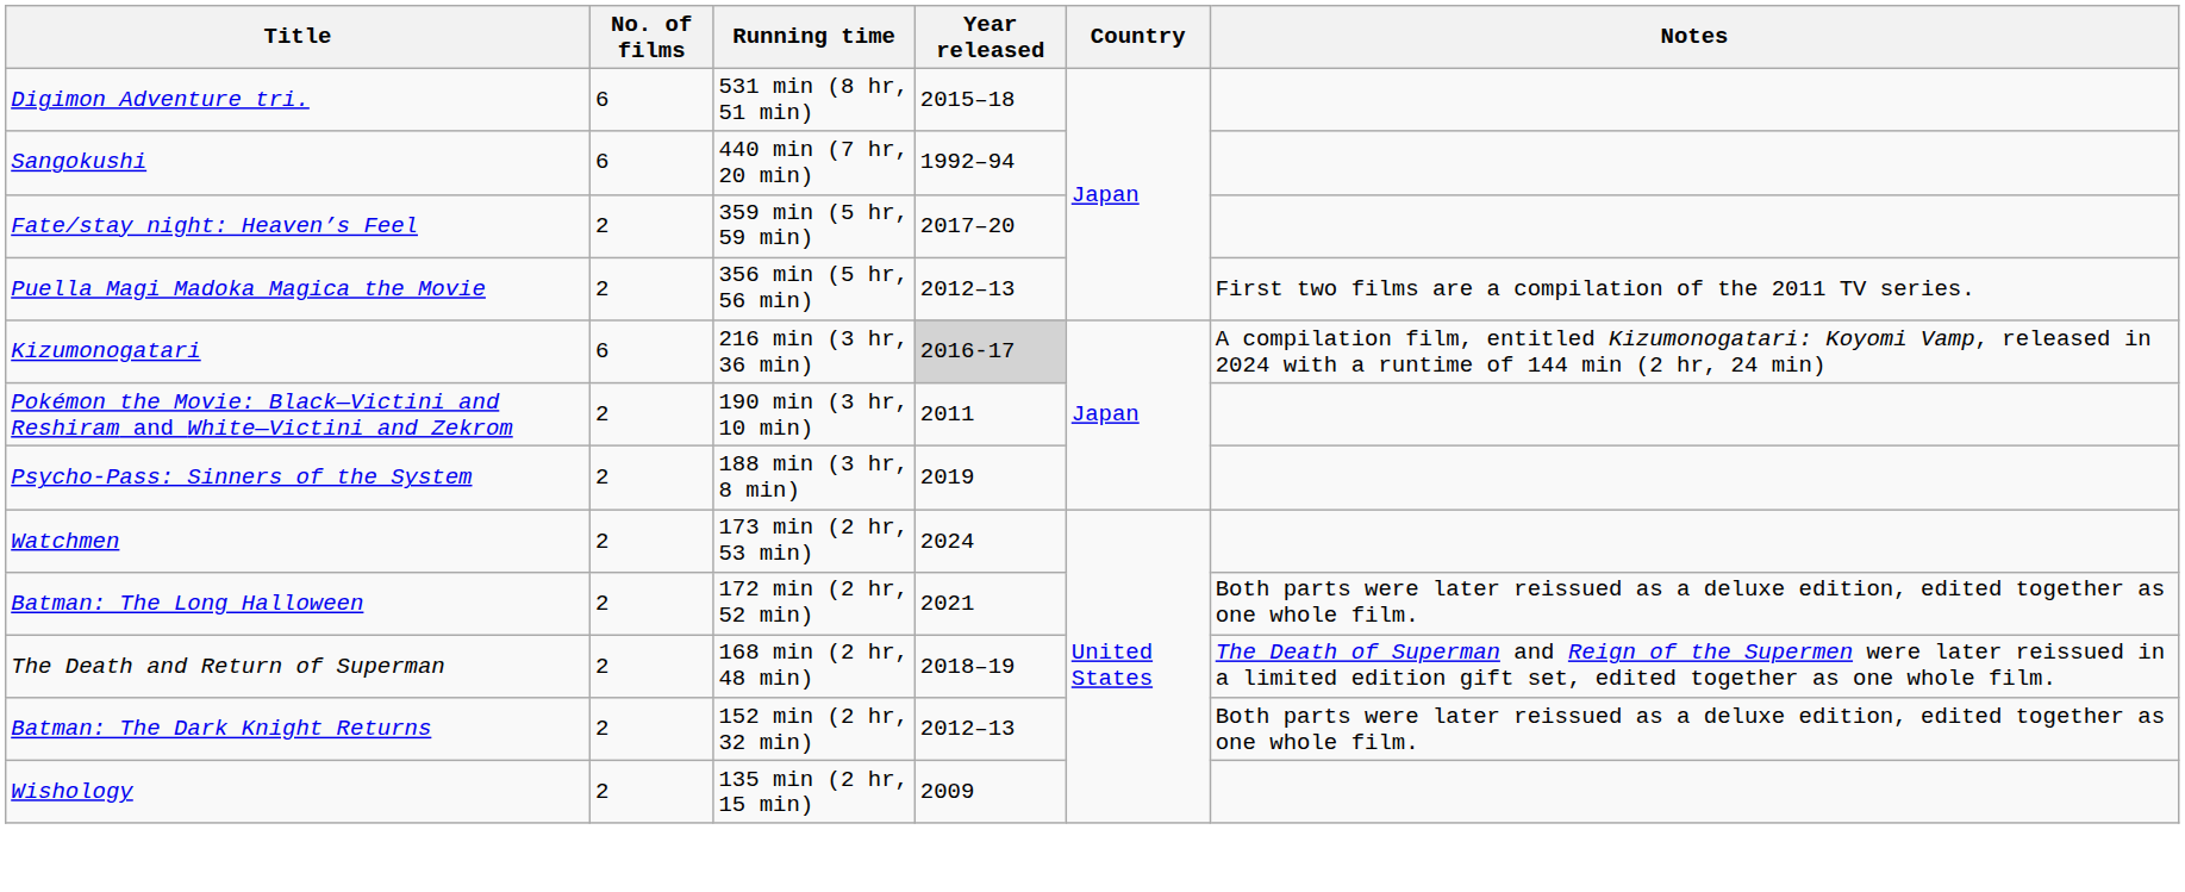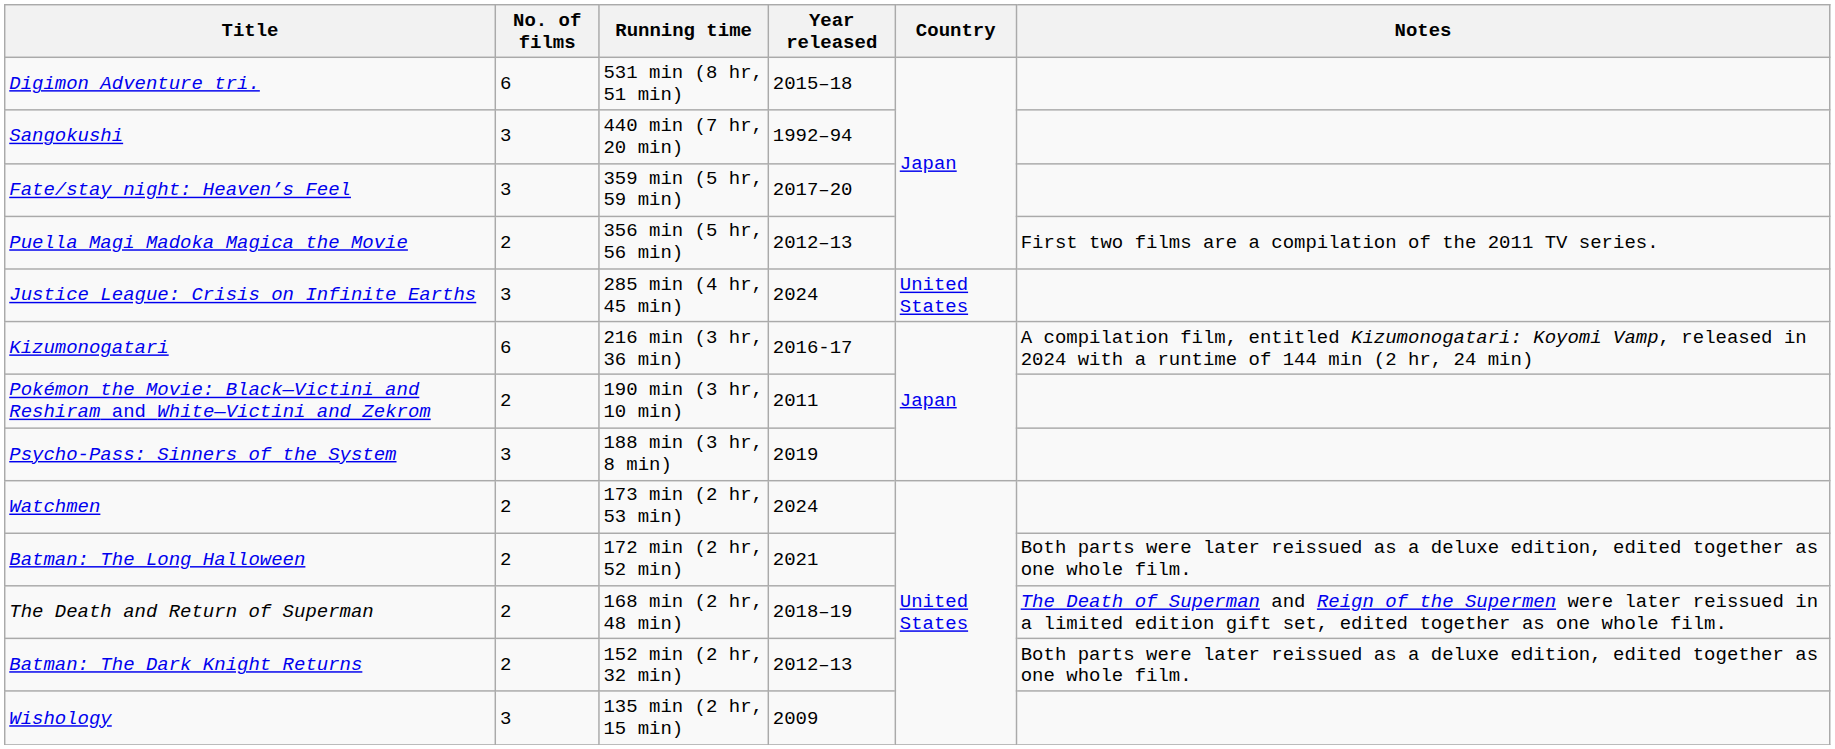Sangokushi | No. of films: 6 -> 3
Fate/stay night: Heaven’s Feel | No. of films: 2 -> 3
+ row: Justice League: Crisis on Infinite Earths | 3 | 285 min (4 hr, 45 min) | 2024 | United States
Kizumonogatari | Year released: lightgrey background -> no background
Psycho-Pass: Sinners of the System | No. of films: 2 -> 3
Wishology | No. of films: 2 -> 3
